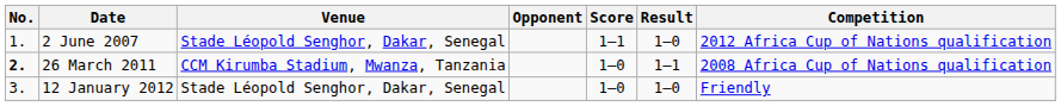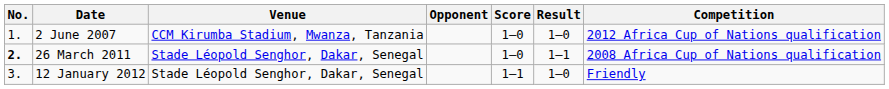2 June 2007 | Venue: Stade Léopold Senghor, Dakar, Senegal -> CCM Kirumba Stadium, Mwanza, Tanzania
2 June 2007 | Score: 1–1 -> 1–0
26 March 2011 | Venue: CCM Kirumba Stadium, Mwanza, Tanzania -> Stade Léopold Senghor, Dakar, Senegal
12 January 2012 | Score: 1–0 -> 1–1
